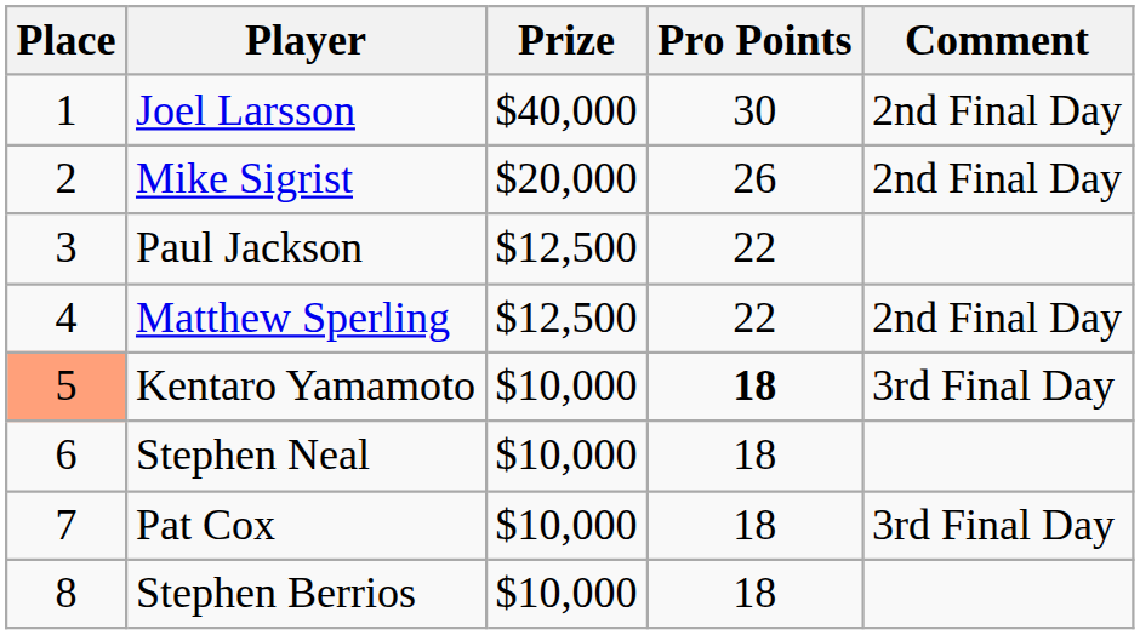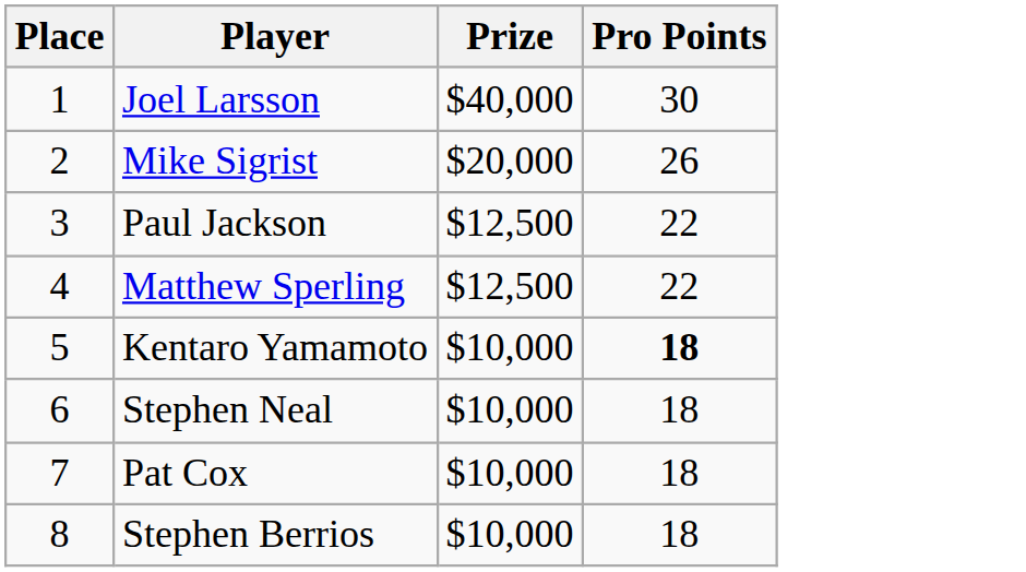- column: Comment | 2nd Final Day | 2nd Final Day | 2nd Final Day | 3rd Final Day | 3rd Final Day
Kentaro Yamamoto | Place: lightsalmon background -> no background
